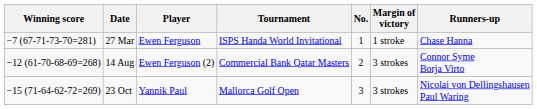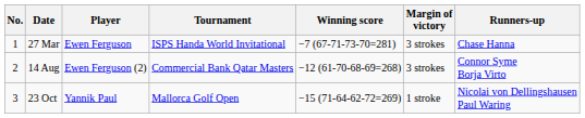columns swapped: No. <-> Winning score
27 Mar | Margin of victory: 1 stroke -> 3 strokes
23 Oct | Margin of victory: 3 strokes -> 1 stroke
